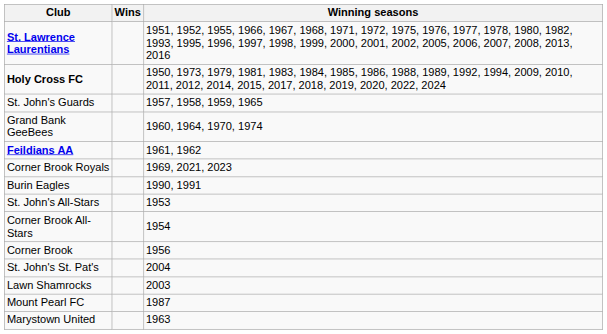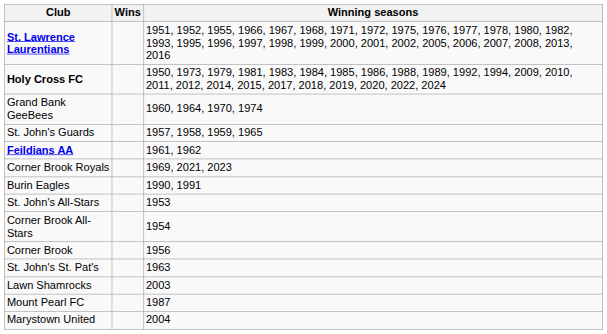rows swapped: St. John's Guards <-> Grand Bank GeeBees
St. John's St. Pat's | Winning seasons: 2004 -> 1963
Marystown United | Winning seasons: 1963 -> 2004
